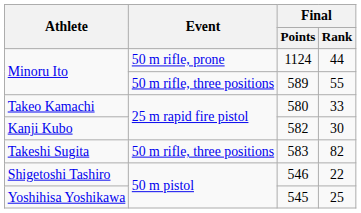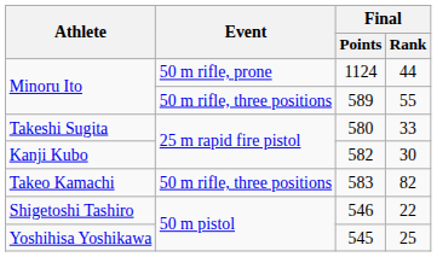580 | Athlete: Takeo Kamachi -> Takeshi Sugita
583 | Athlete: Takeshi Sugita -> Takeo Kamachi
